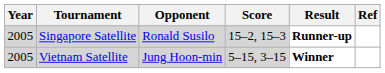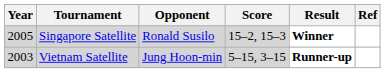Singapore Satellite | Result: Runner-up -> Winner
Vietnam Satellite | Year: 2005 -> 2003
Vietnam Satellite | Result: Winner -> Runner-up
